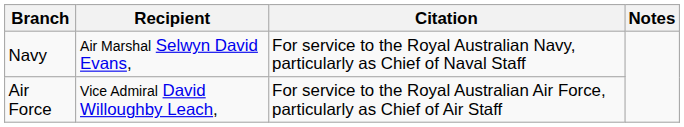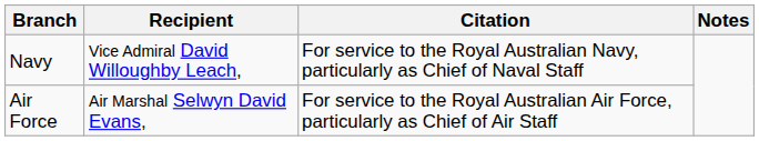Navy | Recipient: Air Marshal Selwyn David Evans, -> Vice Admiral David Willoughby Leach,
Air Force | Recipient: Vice Admiral David Willoughby Leach, -> Air Marshal Selwyn David Evans,
